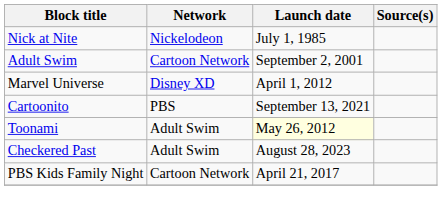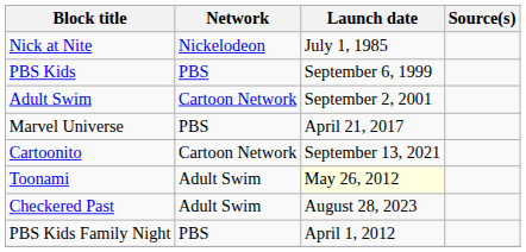+ row: PBS Kids | PBS | September 6, 1999
Marvel Universe | Network: Disney XD -> PBS
Marvel Universe | Launch date: April 1, 2012 -> April 21, 2017
Cartoonito | Network: PBS -> Cartoon Network
PBS Kids Family Night | Network: Cartoon Network -> PBS
PBS Kids Family Night | Launch date: April 21, 2017 -> April 1, 2012
